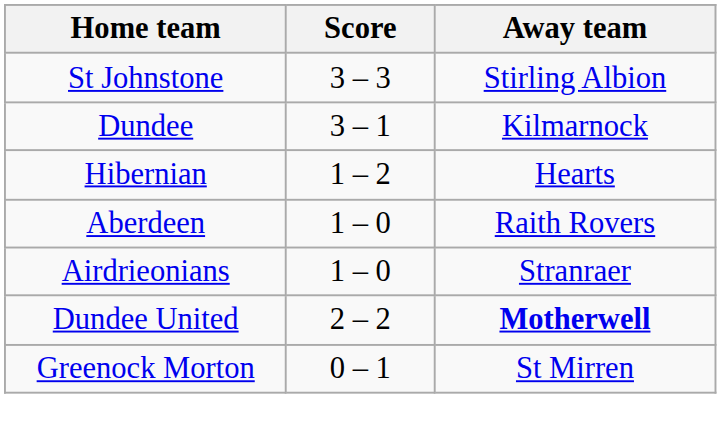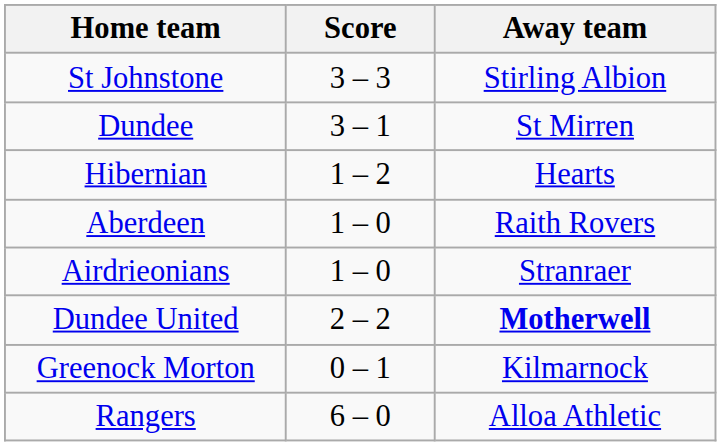Dundee | Away team: Kilmarnock -> St Mirren
Greenock Morton | Away team: St Mirren -> Kilmarnock
+ row: Rangers | 6 – 0 | Alloa Athletic
